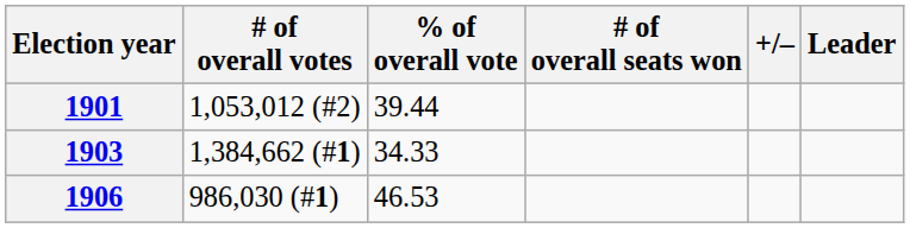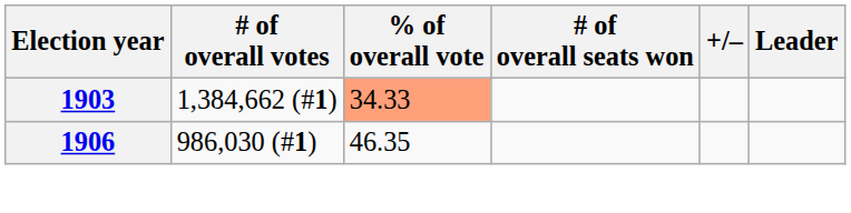- row: 1901 | 1,053,012 (#2) | 39.44
1903 | % of overall vote: no background -> lightsalmon background
1906 | % of overall vote: 46.53 -> 46.35
